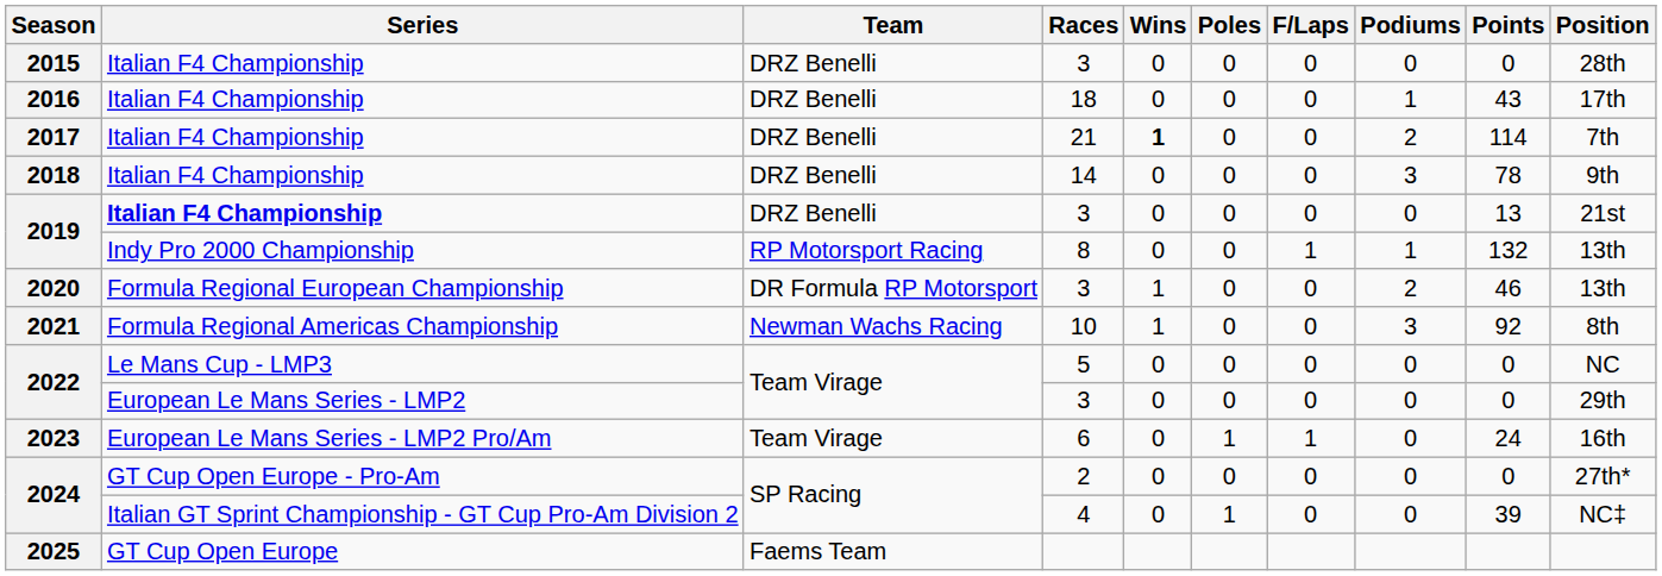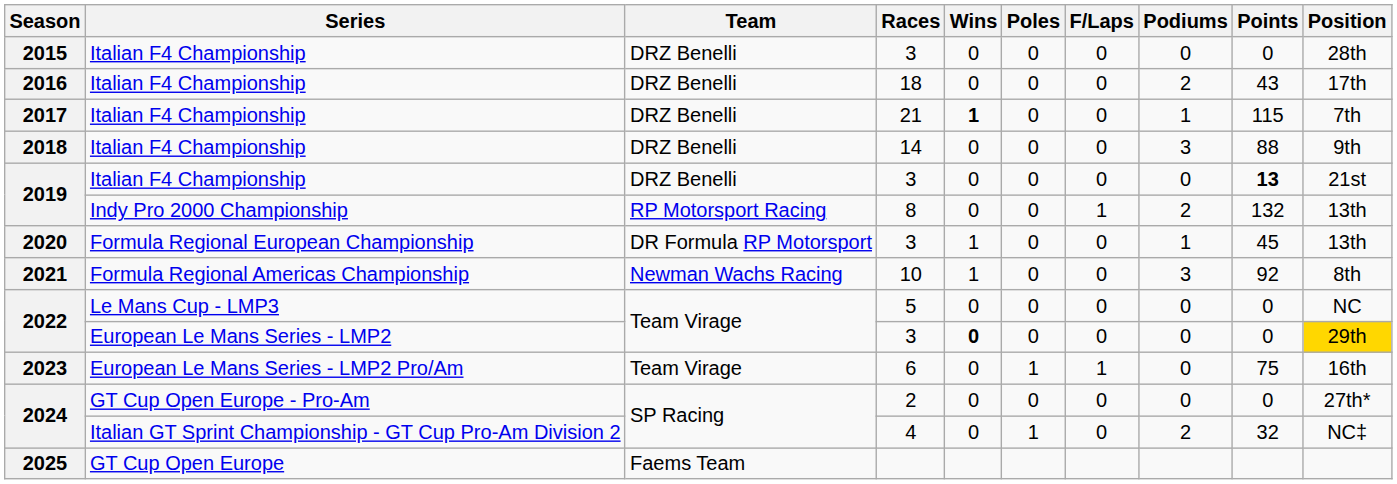2016 | Podiums: 1 -> 2
2017 | Podiums: 2 -> 1
2017 | Points: 114 -> 115
2018 | Points: 78 -> 88
2019 / 3 | Series: bold -> normal
2019 / 3 | Points: normal -> bold
2019 / 8 | Podiums: 1 -> 2
2020 | Podiums: 2 -> 1
2020 | Points: 46 -> 45
2022 / 3 | Wins: normal -> bold
2022 / 3 | Position: no background -> gold background
2023 | Points: 24 -> 75
2024 / 4 | Podiums: 0 -> 2
2024 / 4 | Points: 39 -> 32
